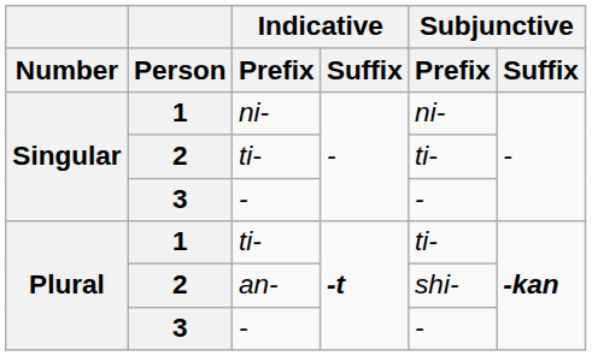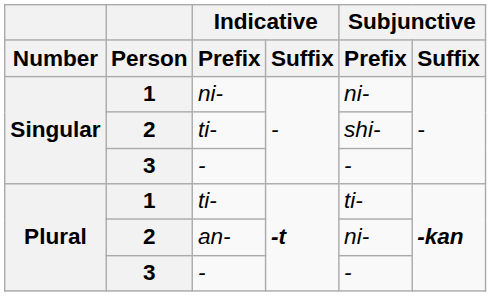Singular / ti- | Subjunctive / Prefix: ti- -> shi-
an- | Subjunctive / Prefix: shi- -> ni-
